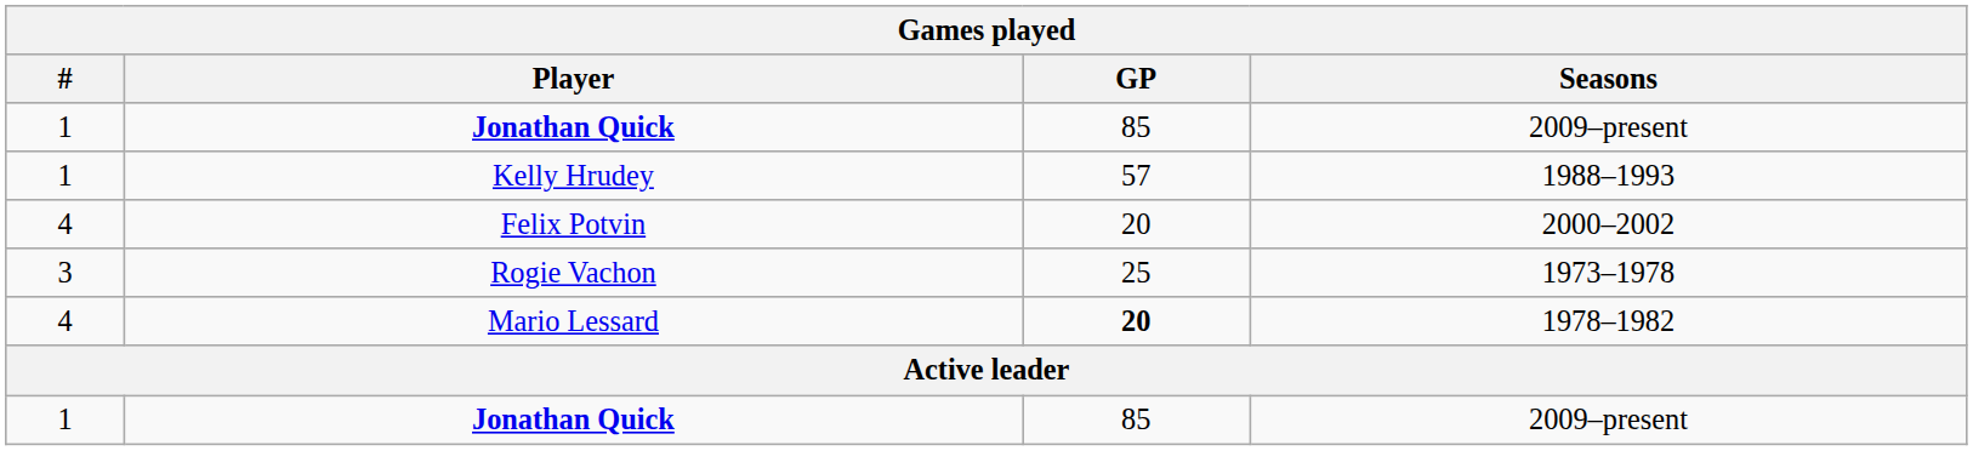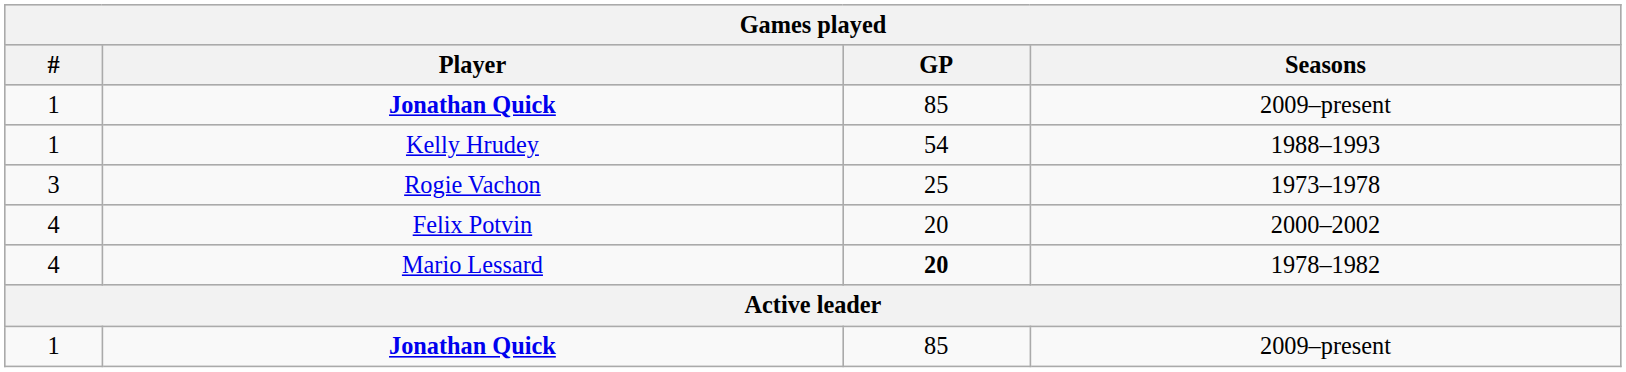Kelly Hrudey | GP: 57 -> 54
rows swapped: Rogie Vachon <-> Felix Potvin
